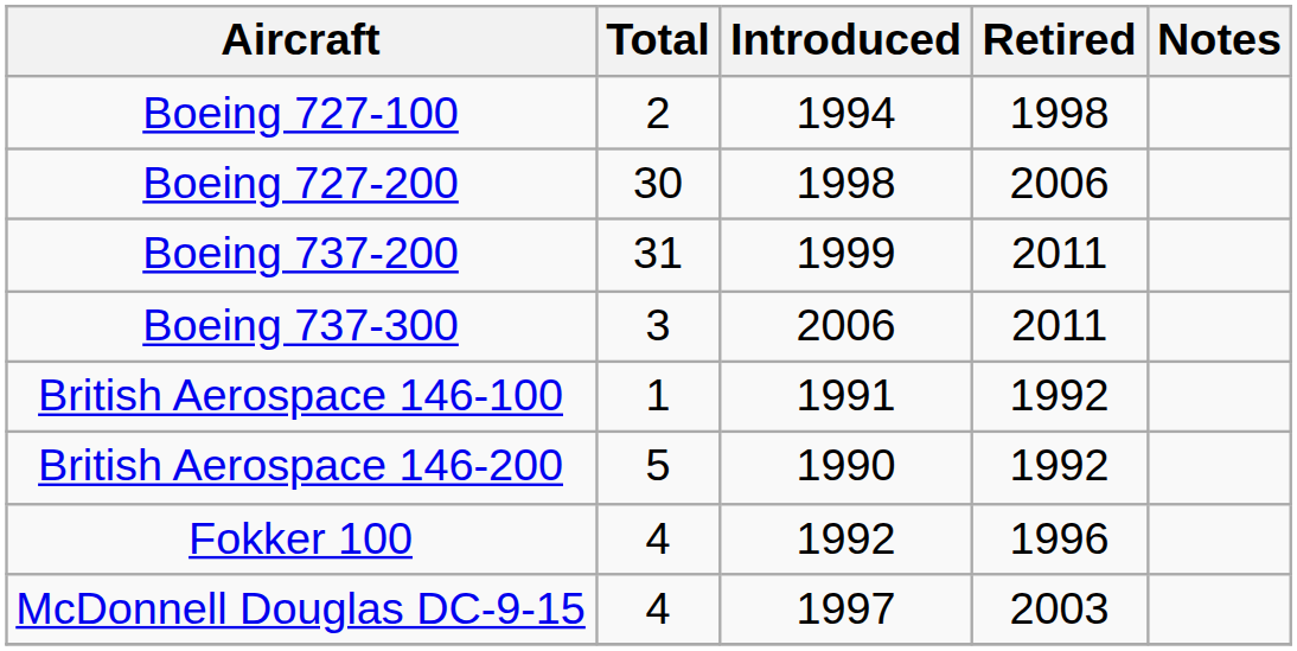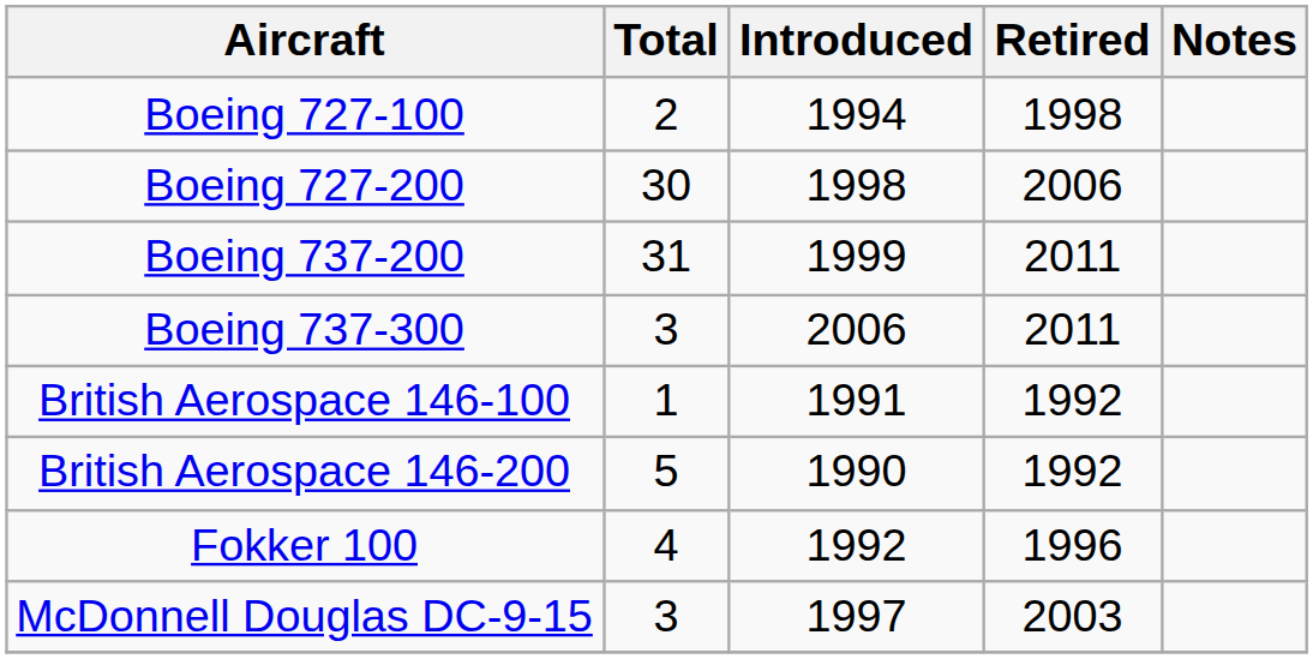McDonnell Douglas DC-9-15 | Total: 4 -> 3
